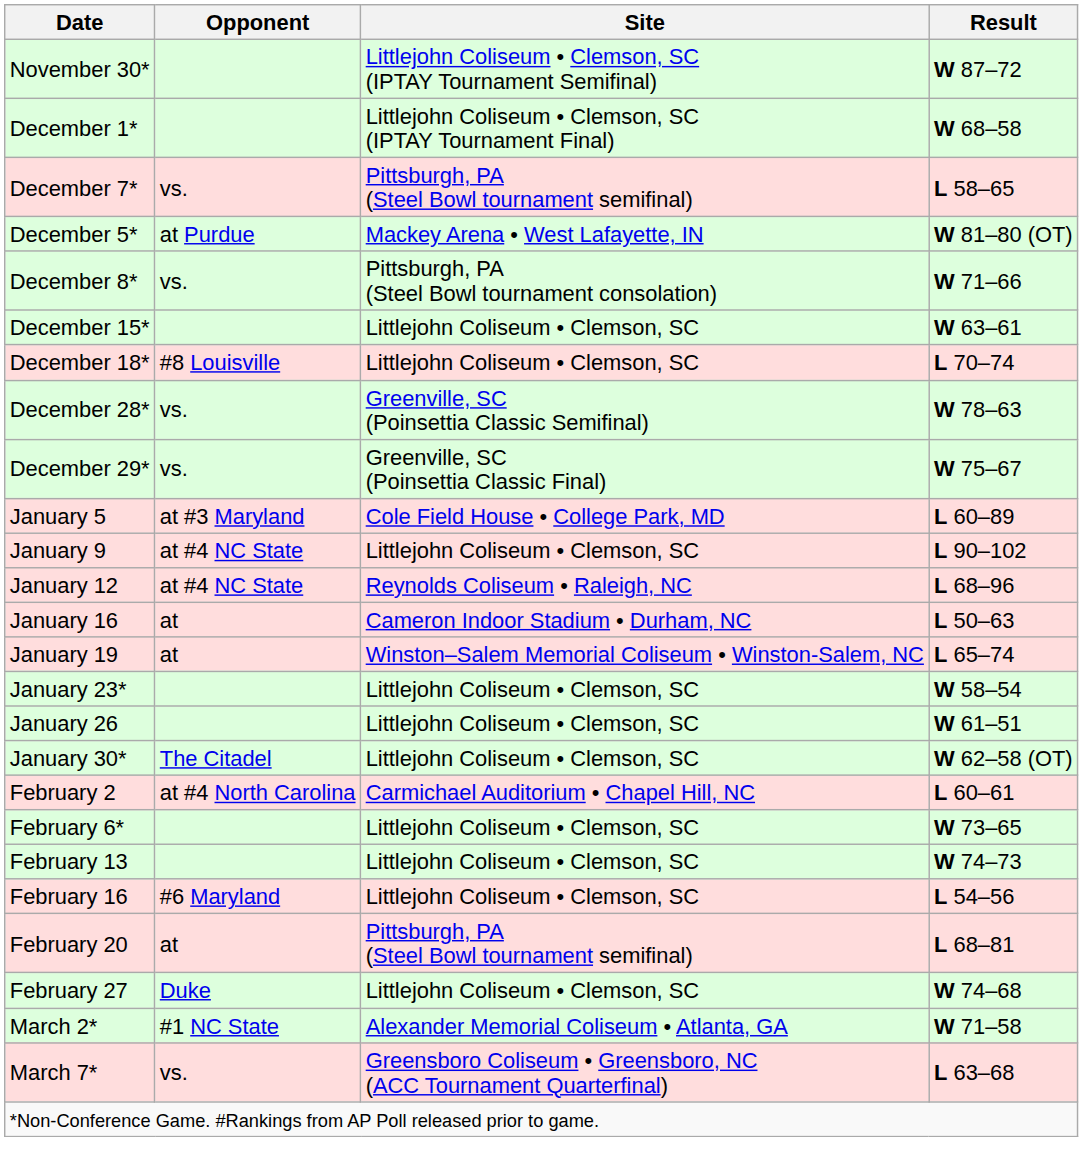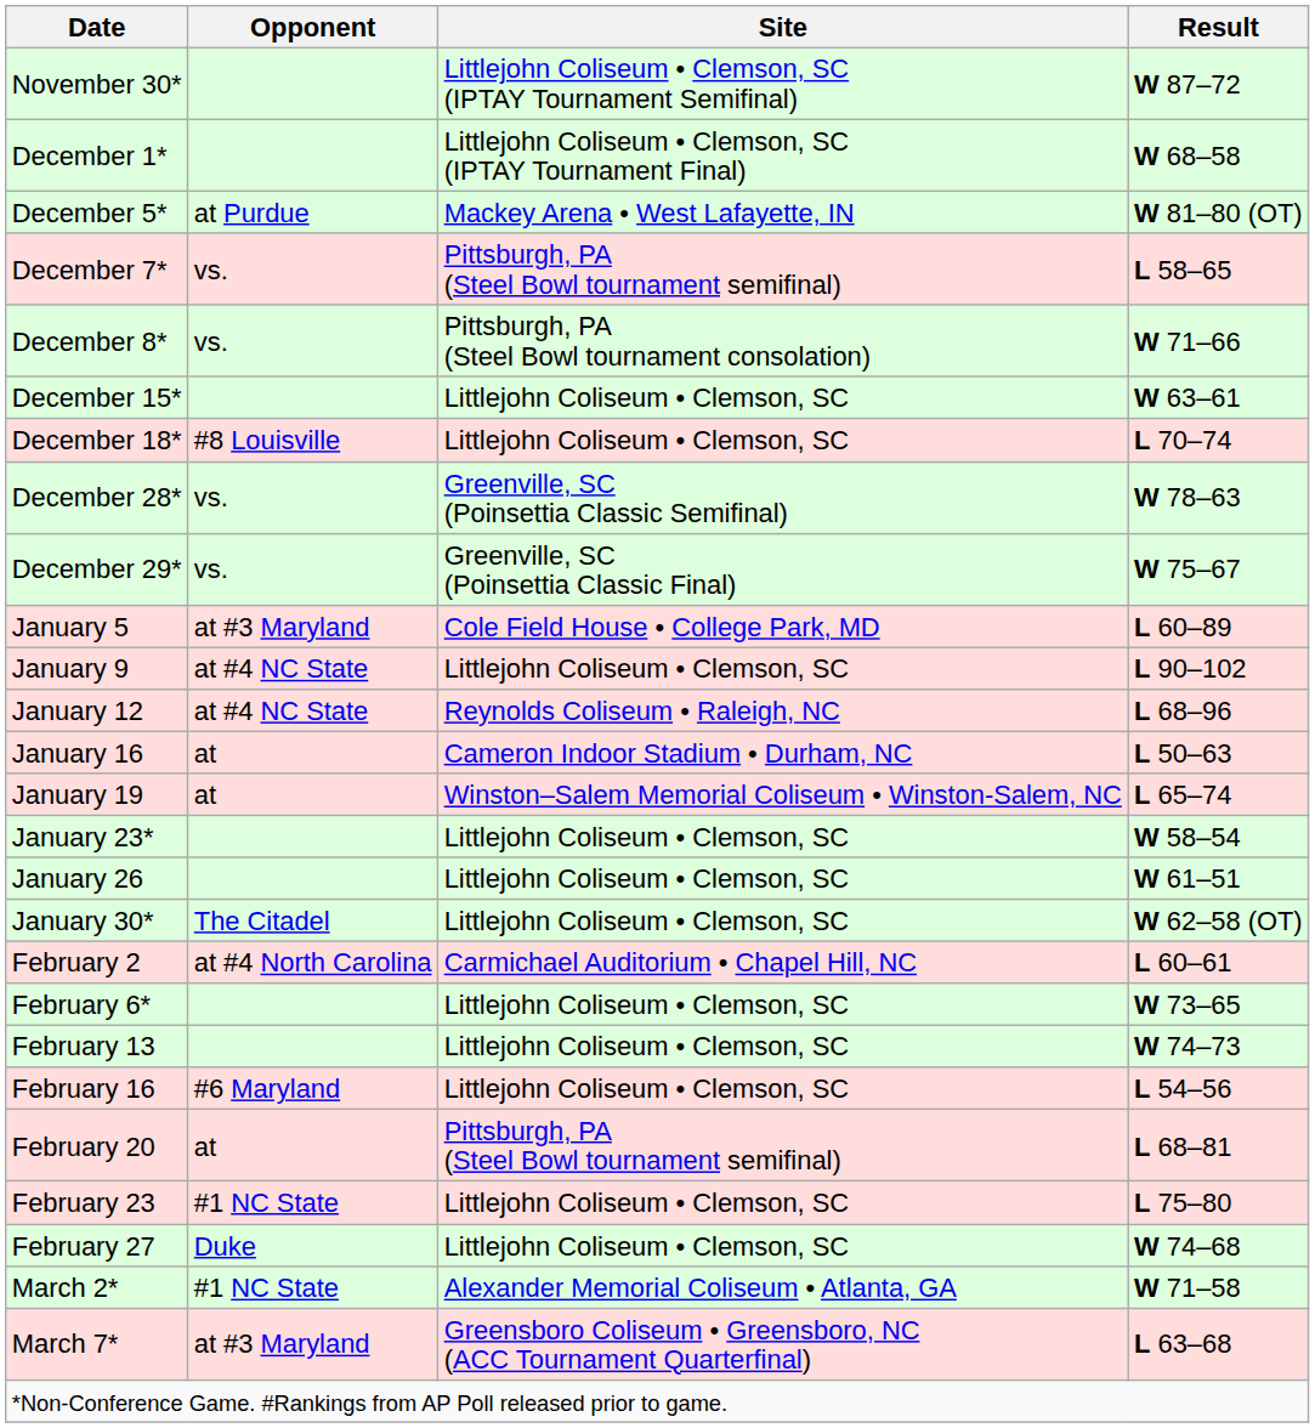rows swapped: December 5* <-> December 7*
+ row: February 23 | #1 NC State | Littlejohn Coliseum • Clemson, SC | L 75–80
March 7* | Opponent: vs. -> at #3 Maryland
